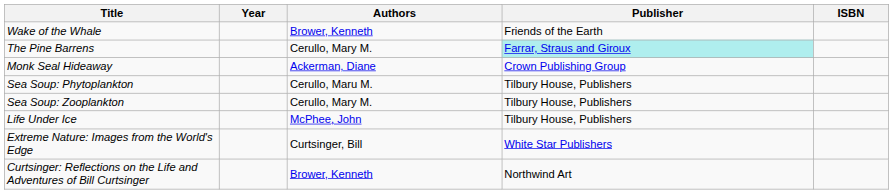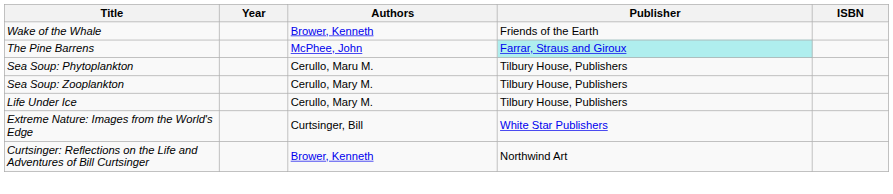The Pine Barrens | Authors: Cerullo, Mary M. -> McPhee, John
- row: Monk Seal Hideaway | Ackerman, Diane | Crown Publishing Group
Life Under Ice | Authors: McPhee, John -> Cerullo, Mary M.
